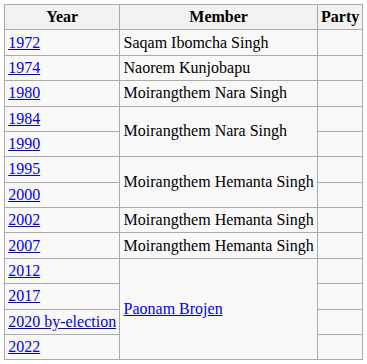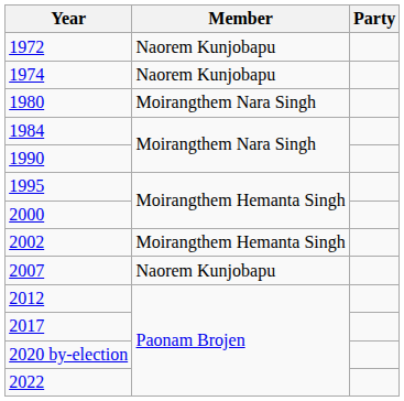1972 | Member: Saqam Ibomcha Singh -> Naorem Kunjobapu
2007 | Member: Moirangthem Hemanta Singh -> Naorem Kunjobapu
